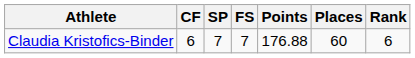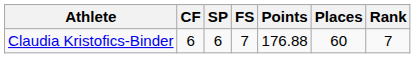Claudia Kristofics-Binder | SP: 7 -> 6
Claudia Kristofics-Binder | Rank: 6 -> 7
